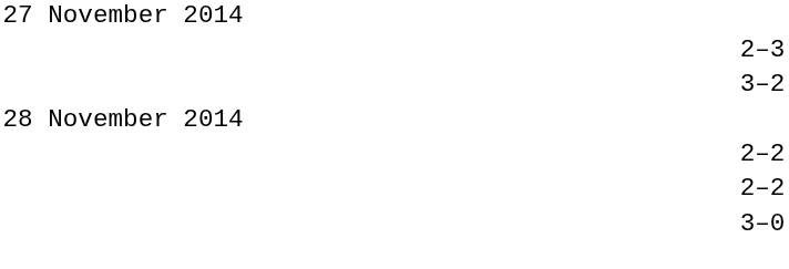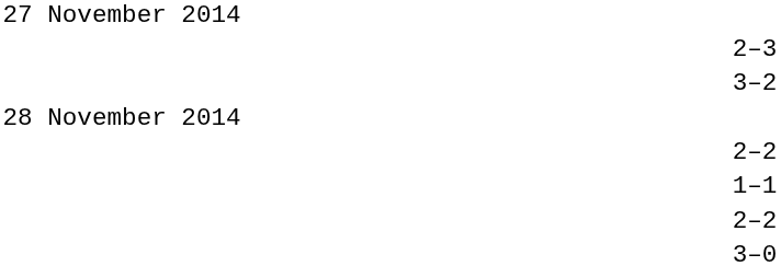+ row: 1–1
